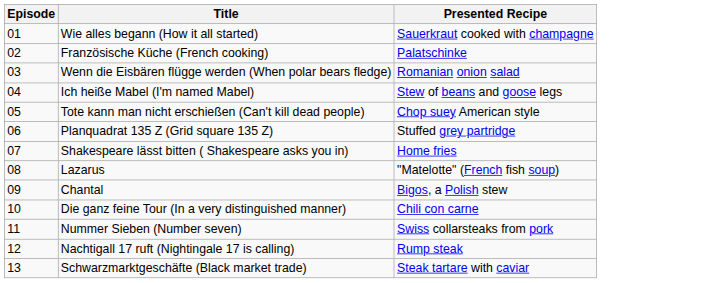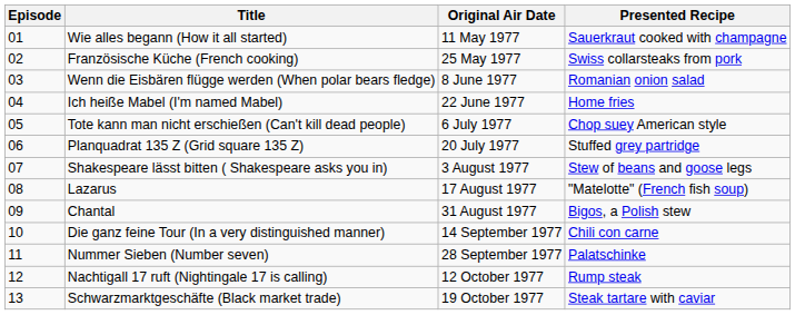+ column: Original Air Date | 11 May 1977 | 25 May 1977 | 8 June 1977 | 22 June 1977 | 6 July 1977 | 20 July 1977 | 3 August 1977 | 17 August 1977 | 31 August 1977 | 14 September 1977 | 28 September 1977 | 12 October 1977 | 19 October 1977
Französische Küche (French cooking) | Presented Recipe: Palatschinke -> Swiss collarsteaks from pork
Ich heiße Mabel (I'm named Mabel) | Presented Recipe: Stew of beans and goose legs -> Home fries
Shakespeare lässt bitten ( Shakespeare asks you in) | Presented Recipe: Home fries -> Stew of beans and goose legs
Nummer Sieben (Number seven) | Presented Recipe: Swiss collarsteaks from pork -> Palatschinke
